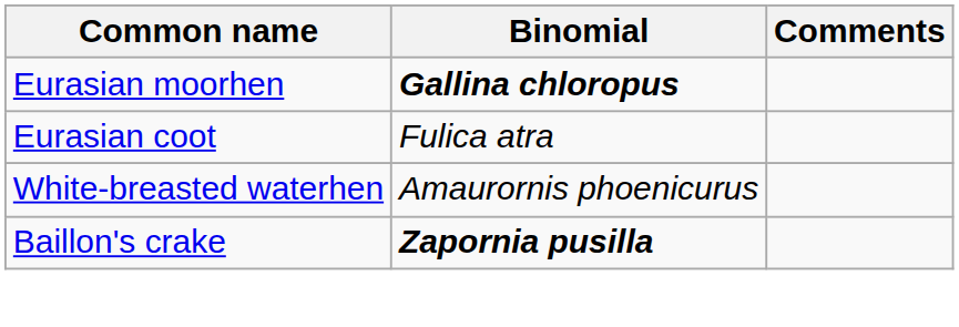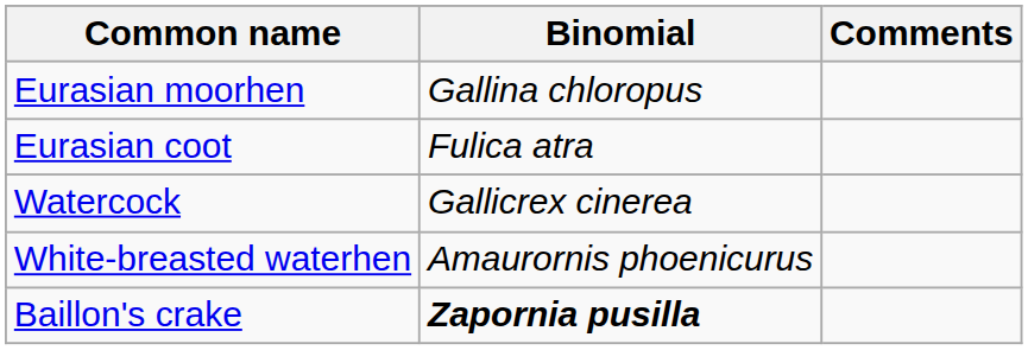Eurasian moorhen | Binomial: bold -> normal
+ row: Watercock | Gallicrex cinerea
